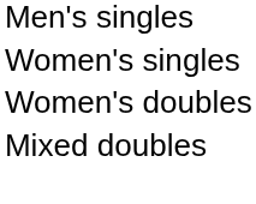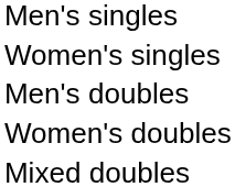+ row: Men's doubles
